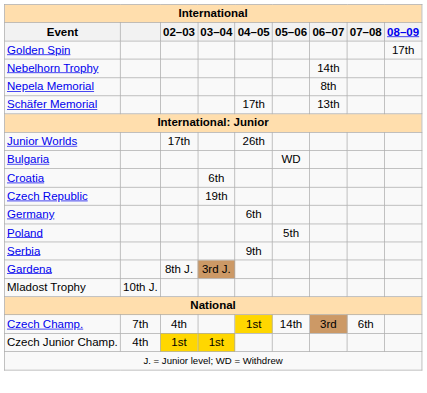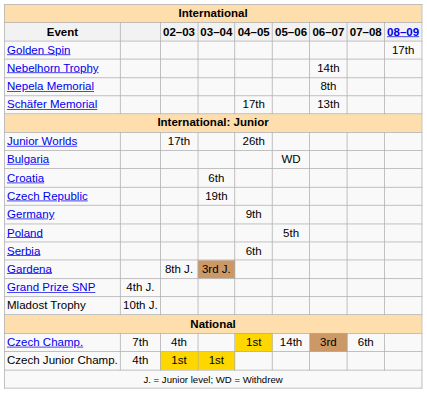Germany | 04–05: 6th -> 9th
Serbia | 04–05: 9th -> 6th
+ row: Grand Prize SNP | 4th J.
